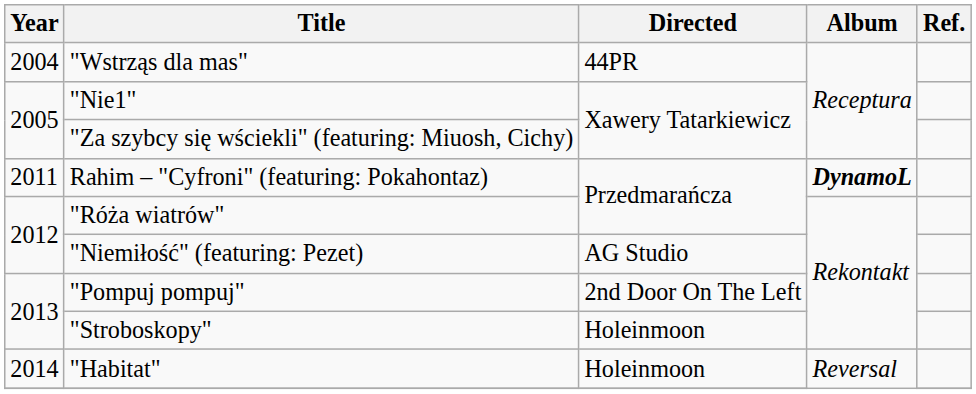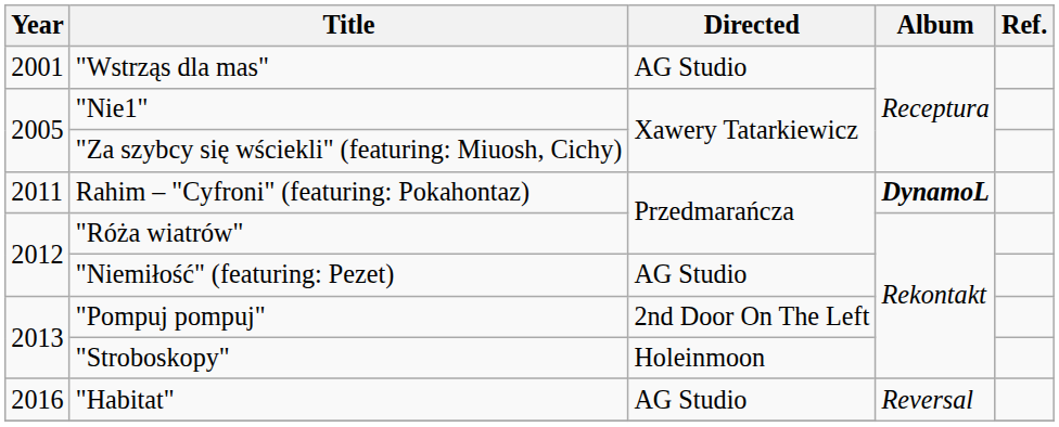"Wstrząs dla mas" | Year: 2004 -> 2001
"Wstrząs dla mas" | Directed: 44PR -> AG Studio
"Habitat" | Year: 2014 -> 2016
"Habitat" | Directed: Holeinmoon -> AG Studio
